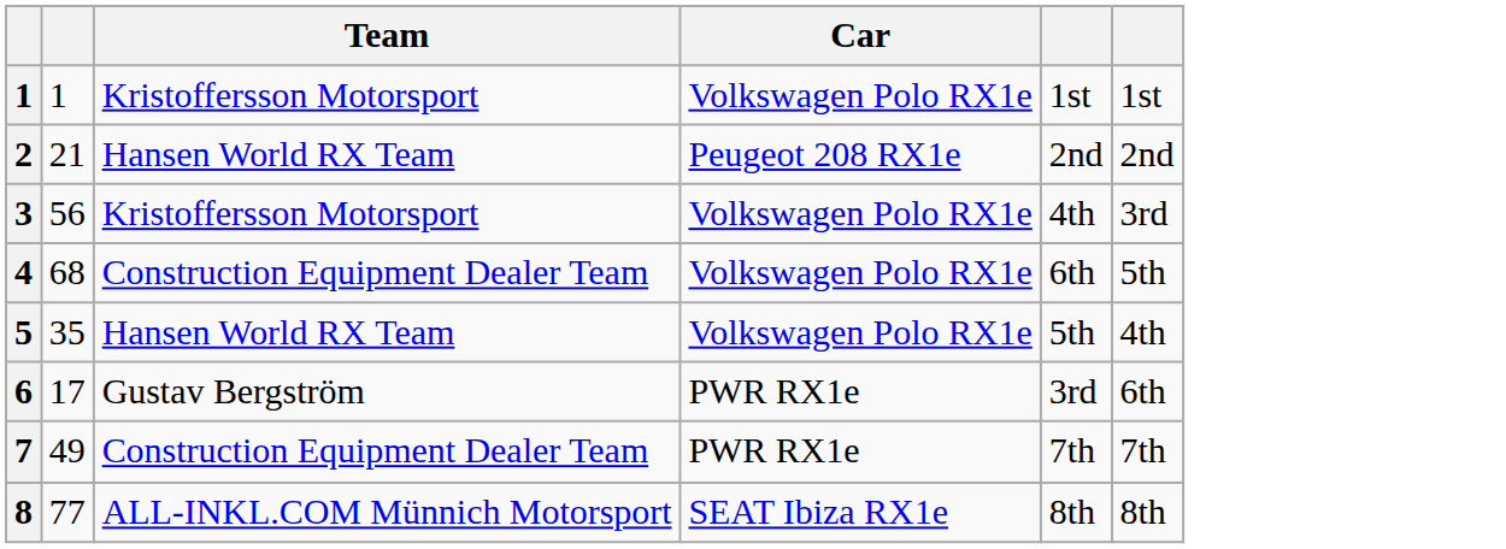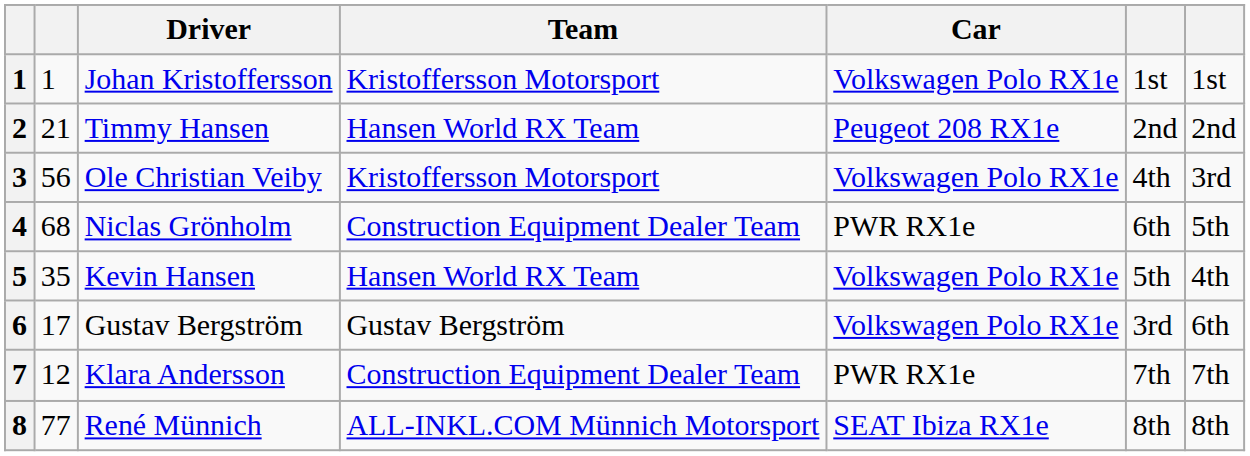+ column: Driver | Johan Kristoffersson | Timmy Hansen | Ole Christian Veiby | Niclas Grönholm | Kevin Hansen | Gustav Bergström | Klara Andersson | René Münnich
4 | Car: Volkswagen Polo RX1e -> PWR RX1e
6 | Car: PWR RX1e -> Volkswagen Polo RX1e
7 | column 2: 49 -> 12
